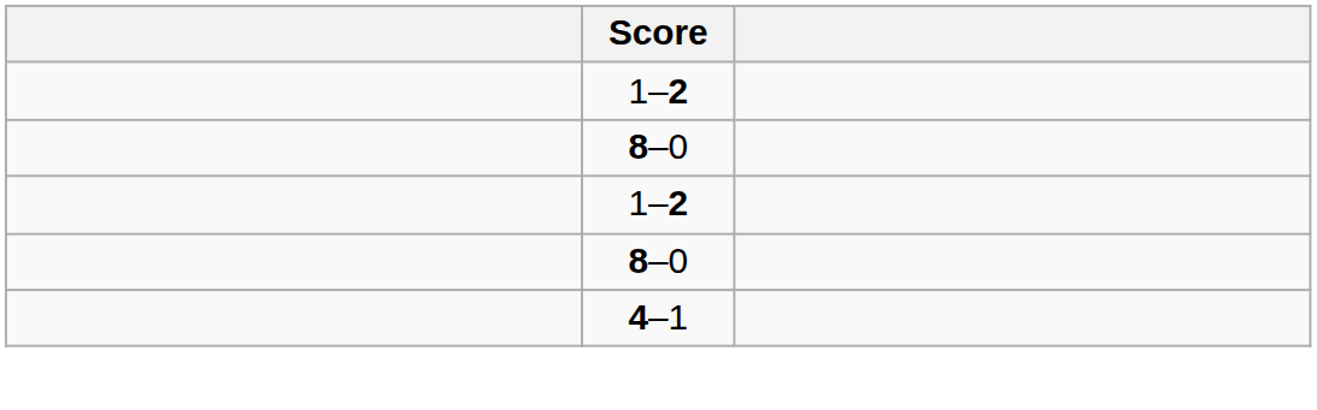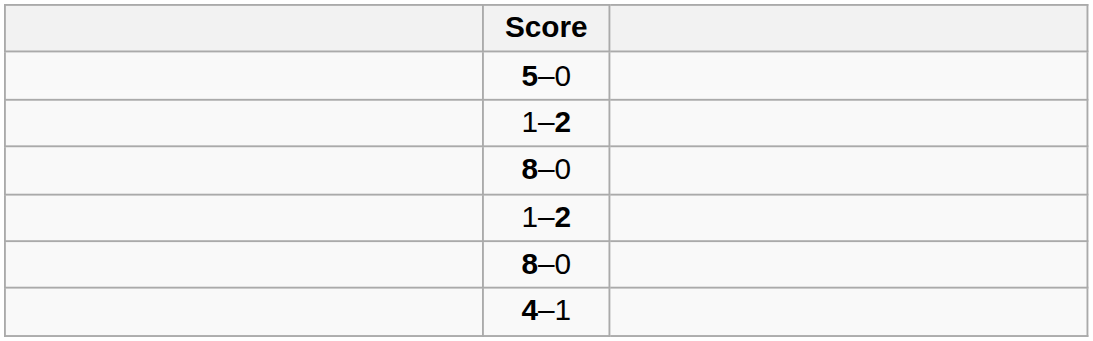+ row: 5–0
